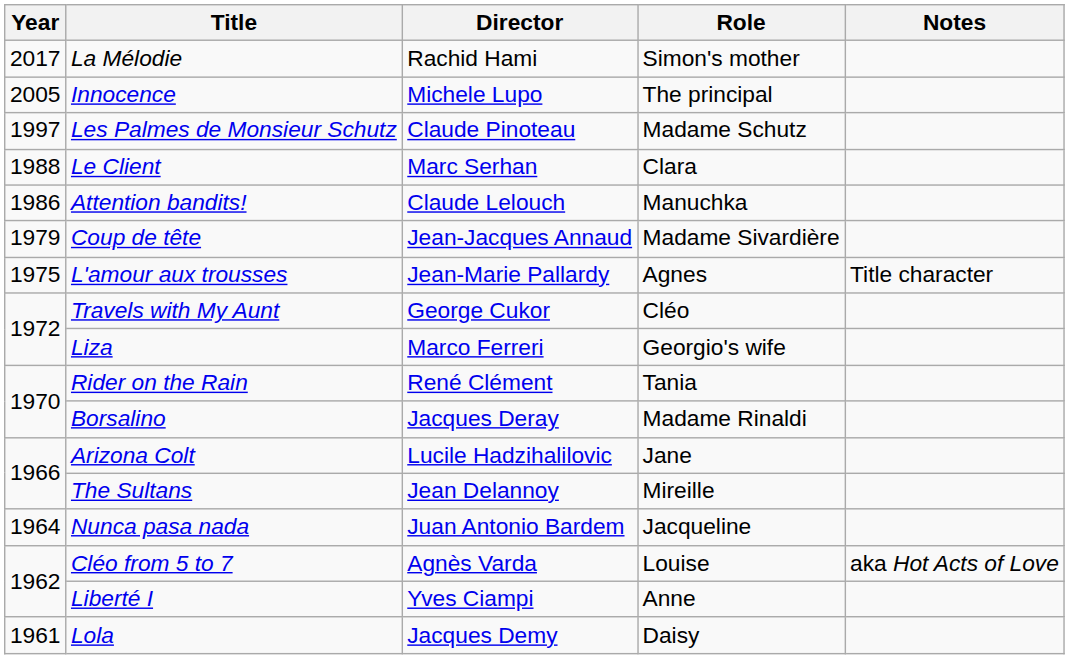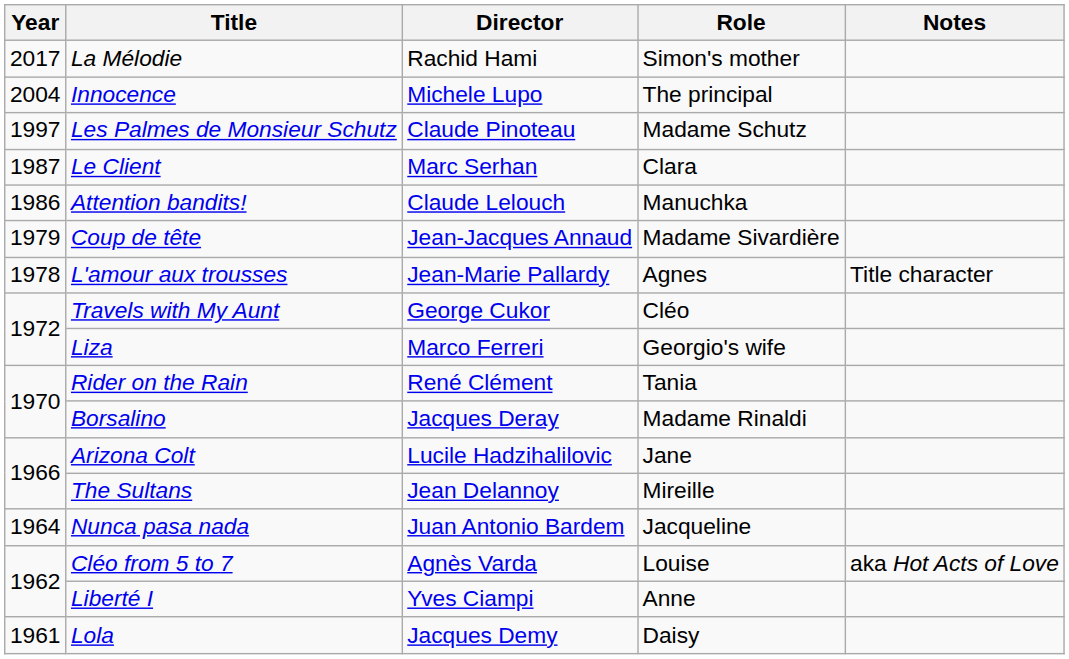Innocence | Year: 2005 -> 2004
Le Client | Year: 1988 -> 1987
L'amour aux trousses | Year: 1975 -> 1978
